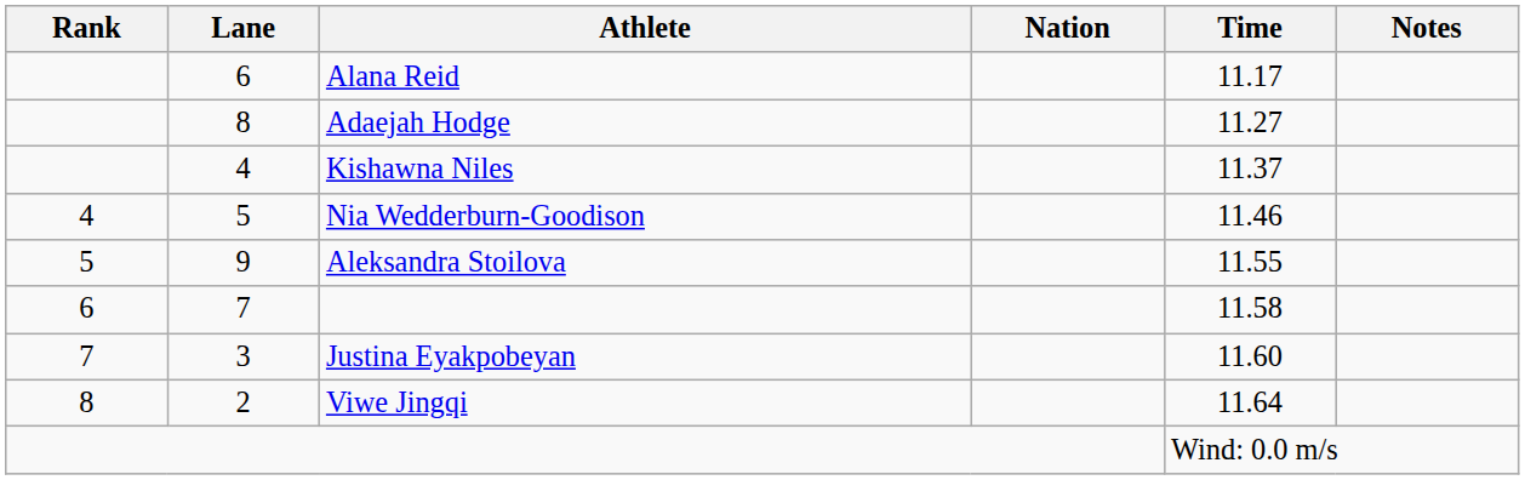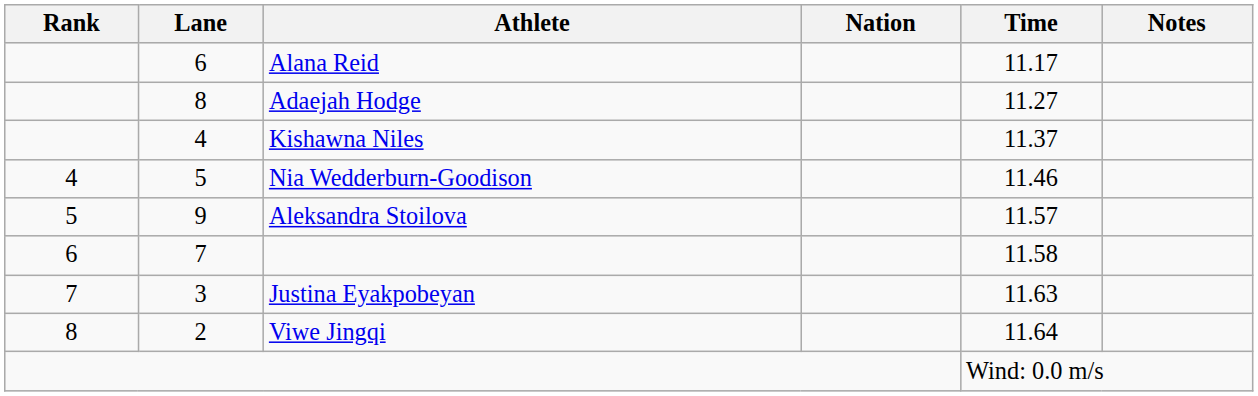9 | Time: 11.55 -> 11.57
3 | Time: 11.60 -> 11.63
